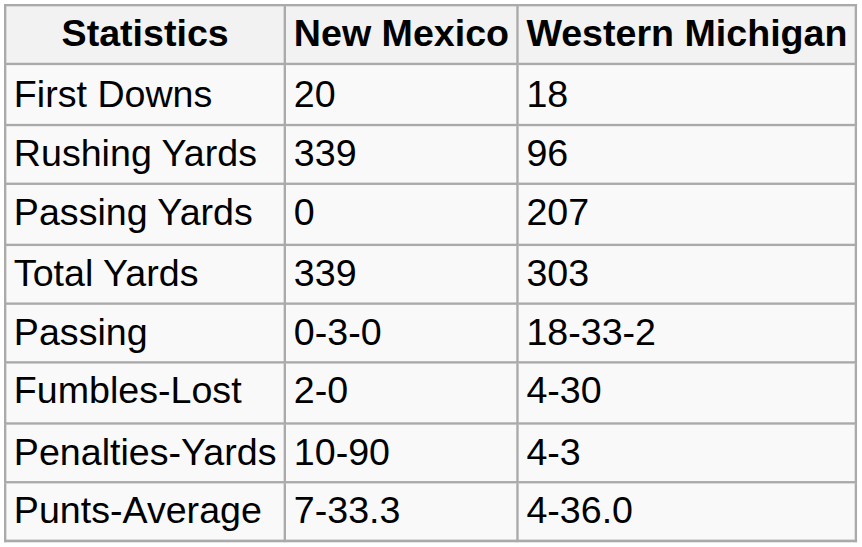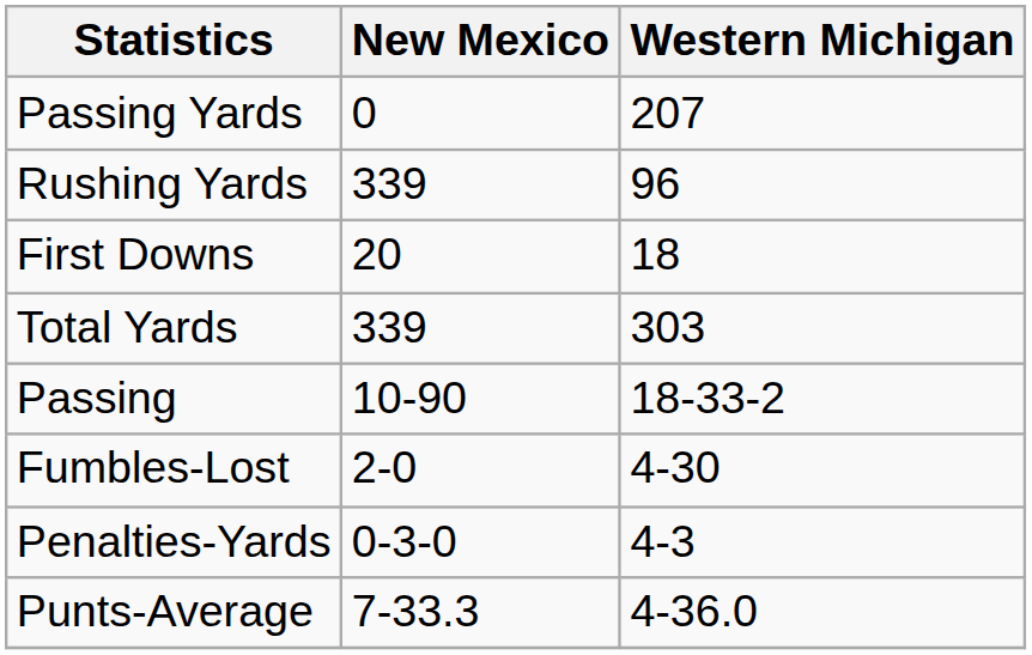rows swapped: First Downs <-> Passing Yards
Passing | New Mexico: 0-3-0 -> 10-90
Penalties-Yards | New Mexico: 10-90 -> 0-3-0
